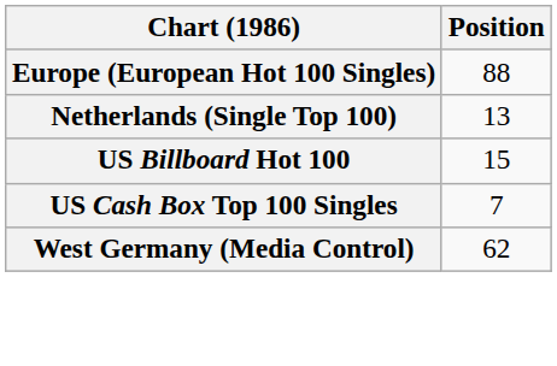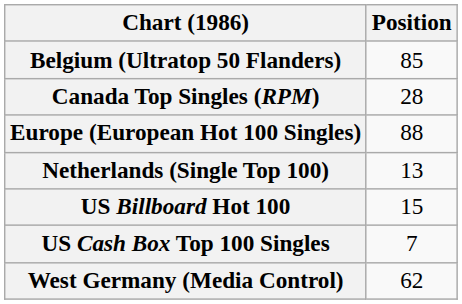+ row: Belgium (Ultratop 50 Flanders) | 85
+ row: Canada Top Singles (RPM) | 28
